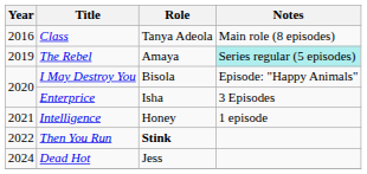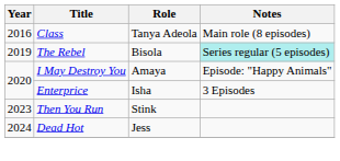The Rebel | Role: Amaya -> Bisola
I May Destroy You | Role: Bisola -> Amaya
- row: 2021 | Intelligence | Honey | 1 episode
Then You Run | Year: 2022 -> 2023
Then You Run | Role: bold -> normal
